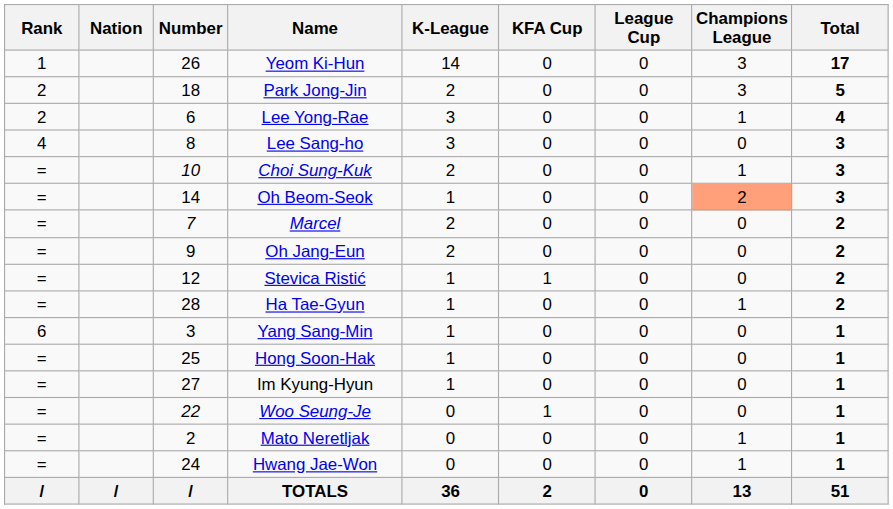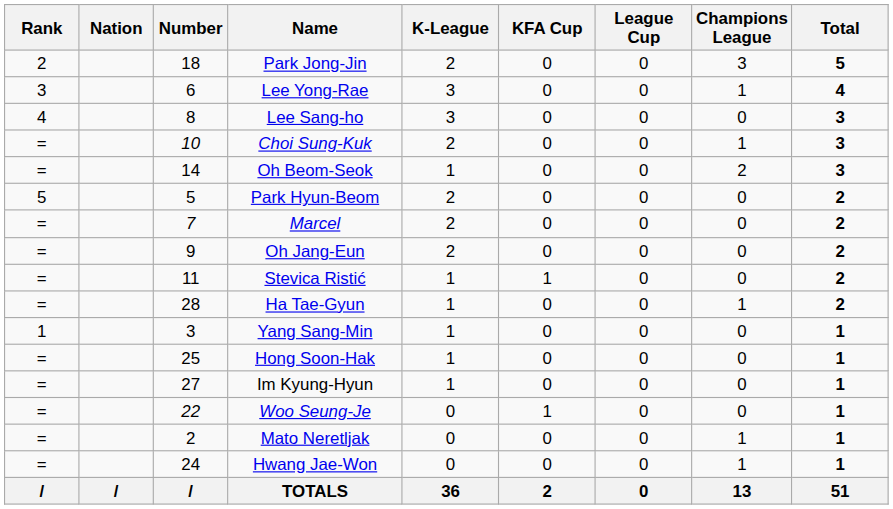- row: 1 | 26 | Yeom Ki-Hun | 14 | 0 | 0 | 3 | 17
Lee Yong-Rae | Rank: 2 -> 3
Oh Beom-Seok | Champions League: lightsalmon background -> no background
+ row: 5 | 5 | Park Hyun-Beom | 2 | 0 | 0 | 0 | 2
Stevica Ristić | Number: 12 -> 11
Yang Sang-Min | Rank: 6 -> 1
